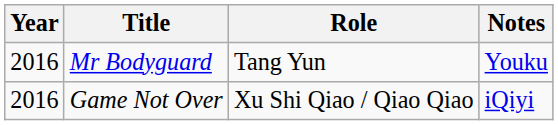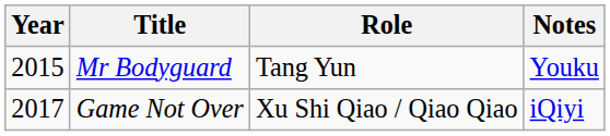Mr Bodyguard | Year: 2016 -> 2015
Game Not Over | Year: 2016 -> 2017
